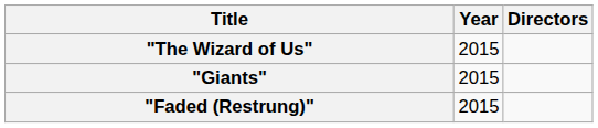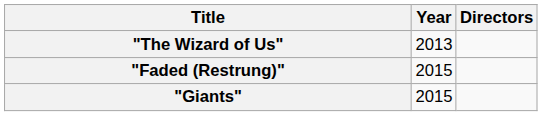"The Wizard of Us" | Year: 2015 -> 2013
rows swapped: "Faded (Restrung)" <-> "Giants"
